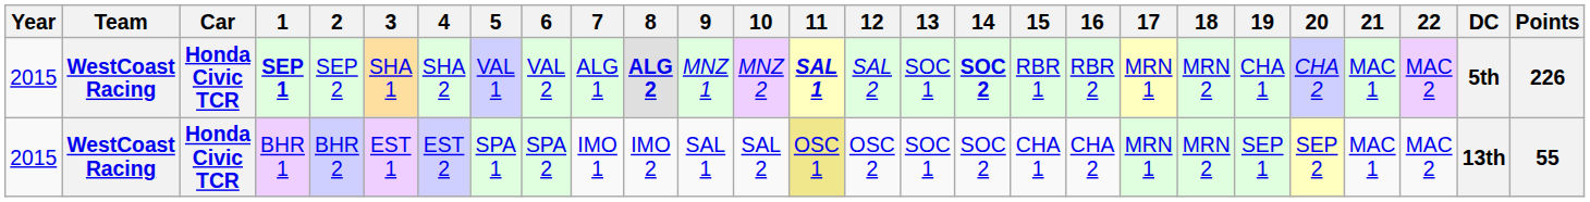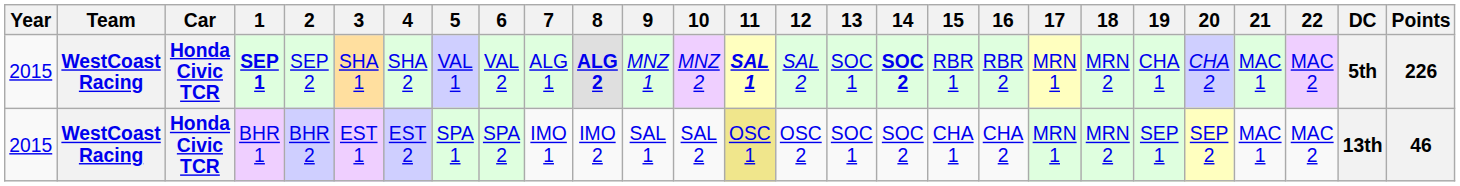BHR 1 | Points: 55 -> 46
